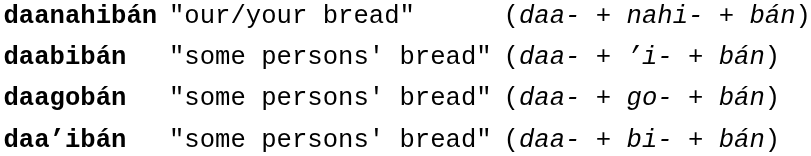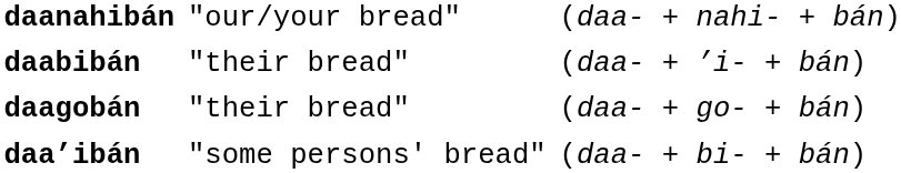daabibán | column 2: "some persons' bread" -> "their bread"
daagobán | column 2: "some persons' bread" -> "their bread"
